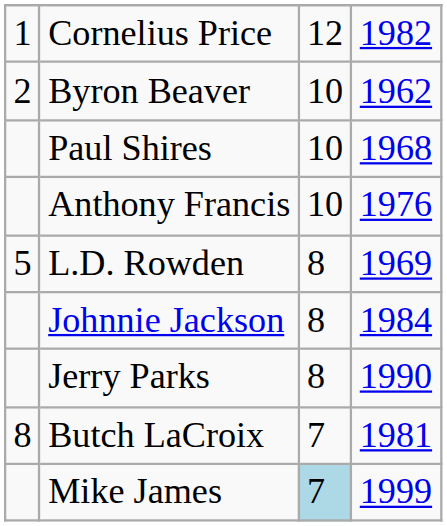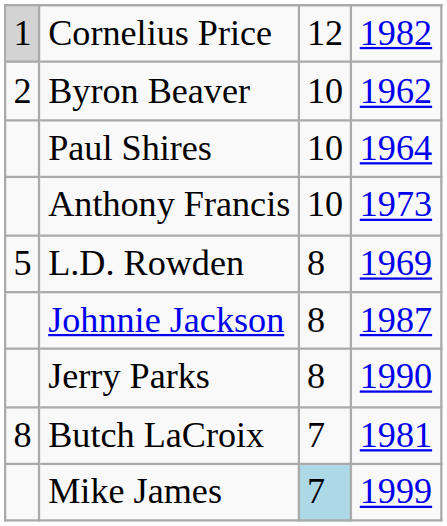Cornelius Price | column 1: no background -> lightgrey background
Paul Shires | column 4: 1968 -> 1964
Anthony Francis | column 4: 1976 -> 1973
Johnnie Jackson | column 4: 1984 -> 1987
